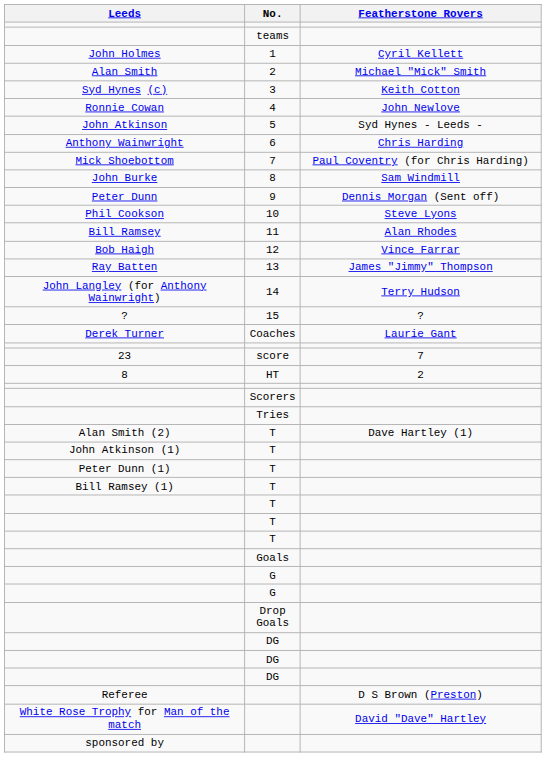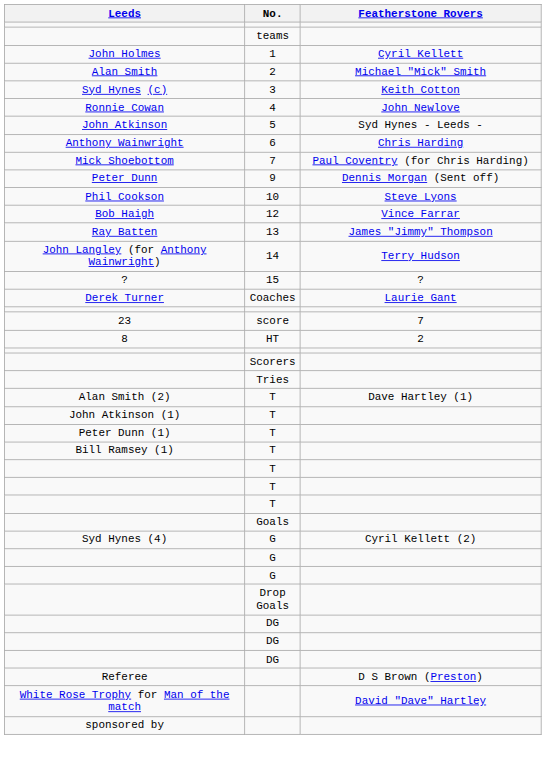- row: John Burke | 8 | Sam Windmill
- row: Bill Ramsey | 11 | Alan Rhodes
+ row: Syd Hynes (4) | G | Cyril Kellett (2)
